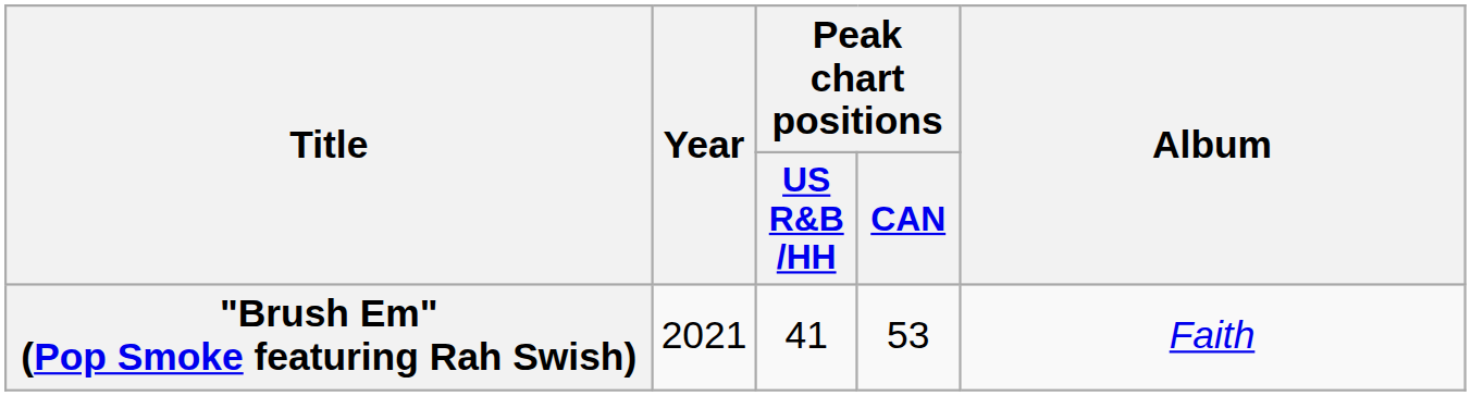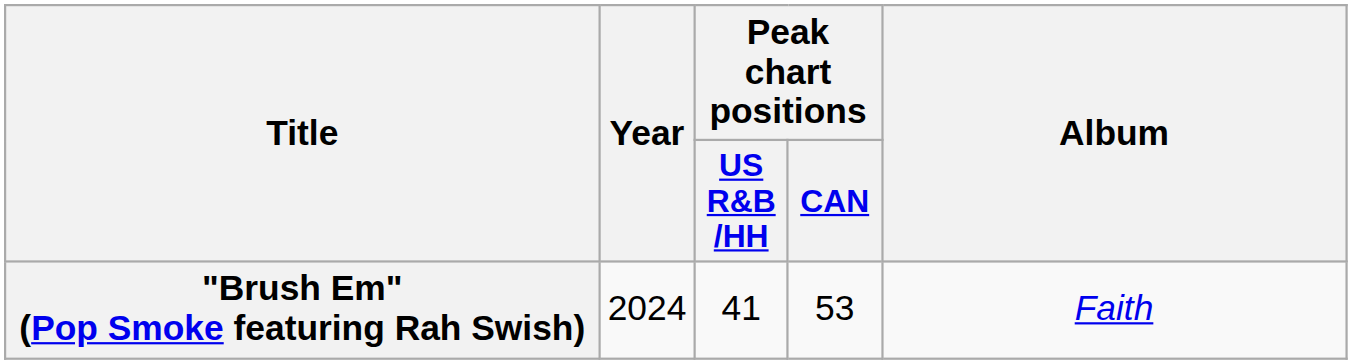"Brush Em" (Pop Smoke featuring Rah Swish) | Year: 2021 -> 2024
